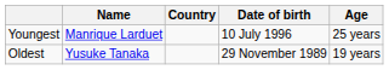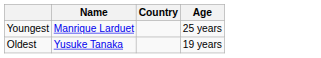- column: Date of birth | 10 July 1996 | 29 November 1989
